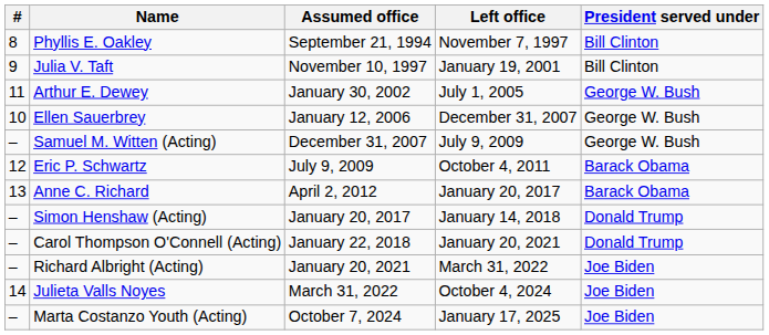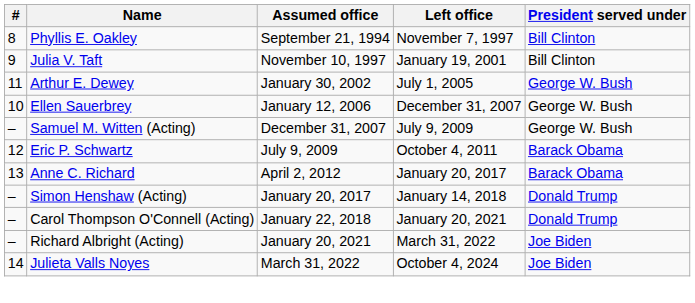- row: – | Marta Costanzo Youth (Acting) | October 7, 2024 | January 17, 2025 | Joe Biden
